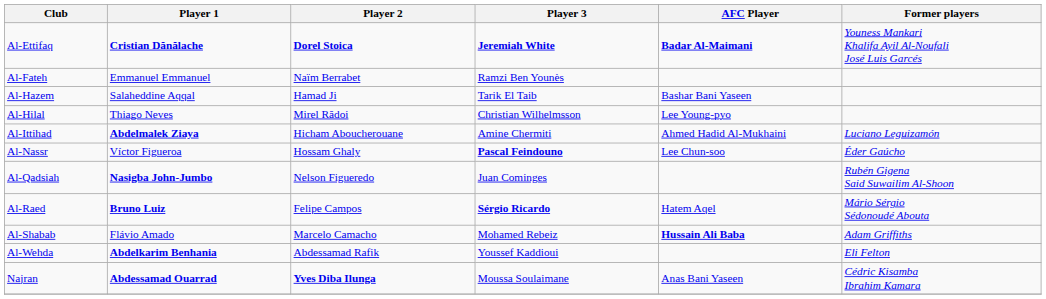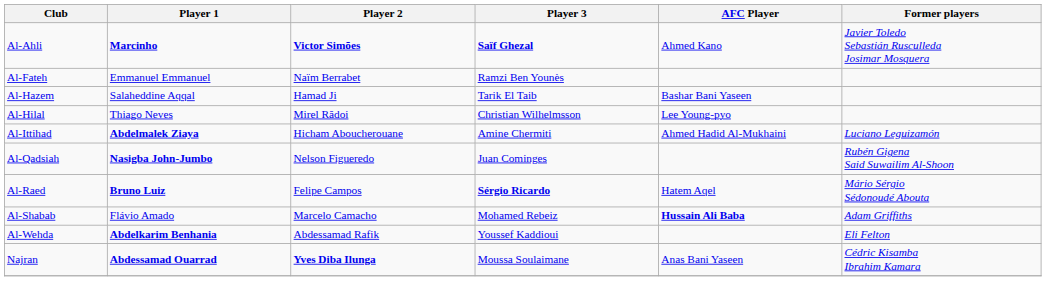+ row: Al-Ahli | Marcinho | Victor Simões | Saïf Ghezal | Ahmed Kano | Javier Toledo Sebastián Rusculleda Josimar Mosquera
- row: Al-Ettifaq | Cristian Dănălache | Dorel Stoica | Jeremiah White | Badar Al-Maimani | Youness Mankari Khalifa Ayil Al-Noufali José Luis Garcés
- row: Al-Nassr | Víctor Figueroa | Hossam Ghaly | Pascal Feindouno | Lee Chun-soo | Éder Gaúcho
